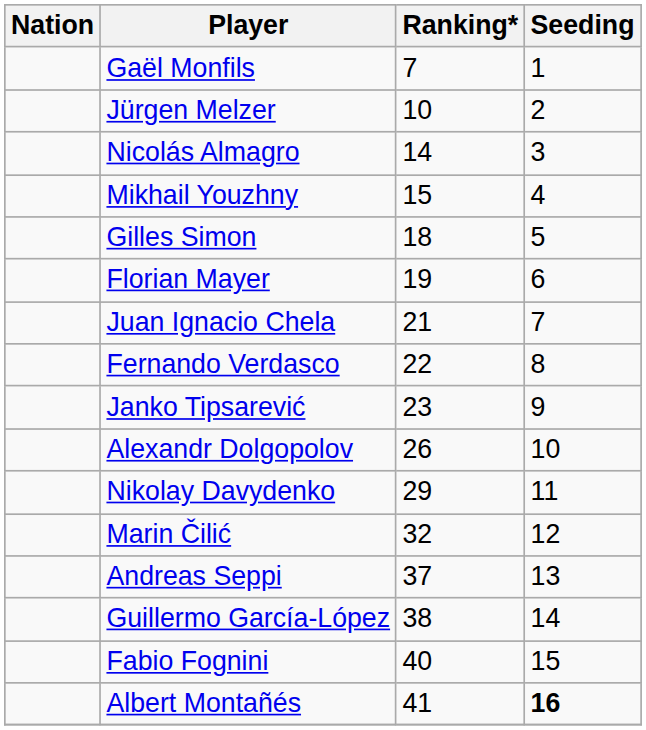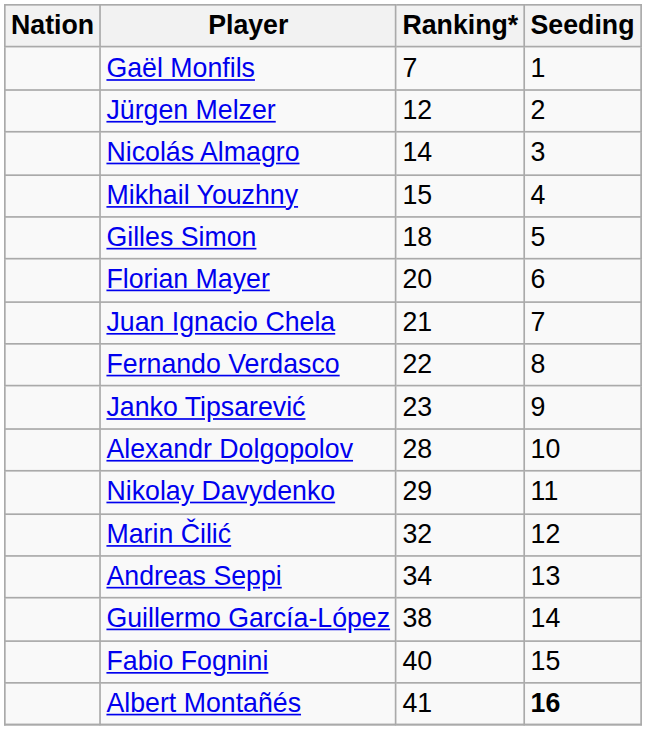Jürgen Melzer | Ranking*: 10 -> 12
Florian Mayer | Ranking*: 19 -> 20
Alexandr Dolgopolov | Ranking*: 26 -> 28
Andreas Seppi | Ranking*: 37 -> 34
